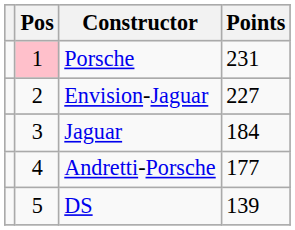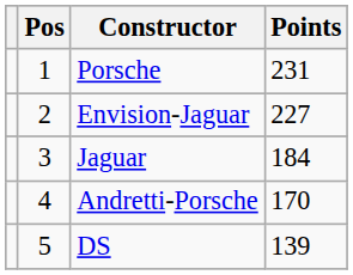Porsche | Pos: pink background -> no background
Andretti-Porsche | Points: 177 -> 170
